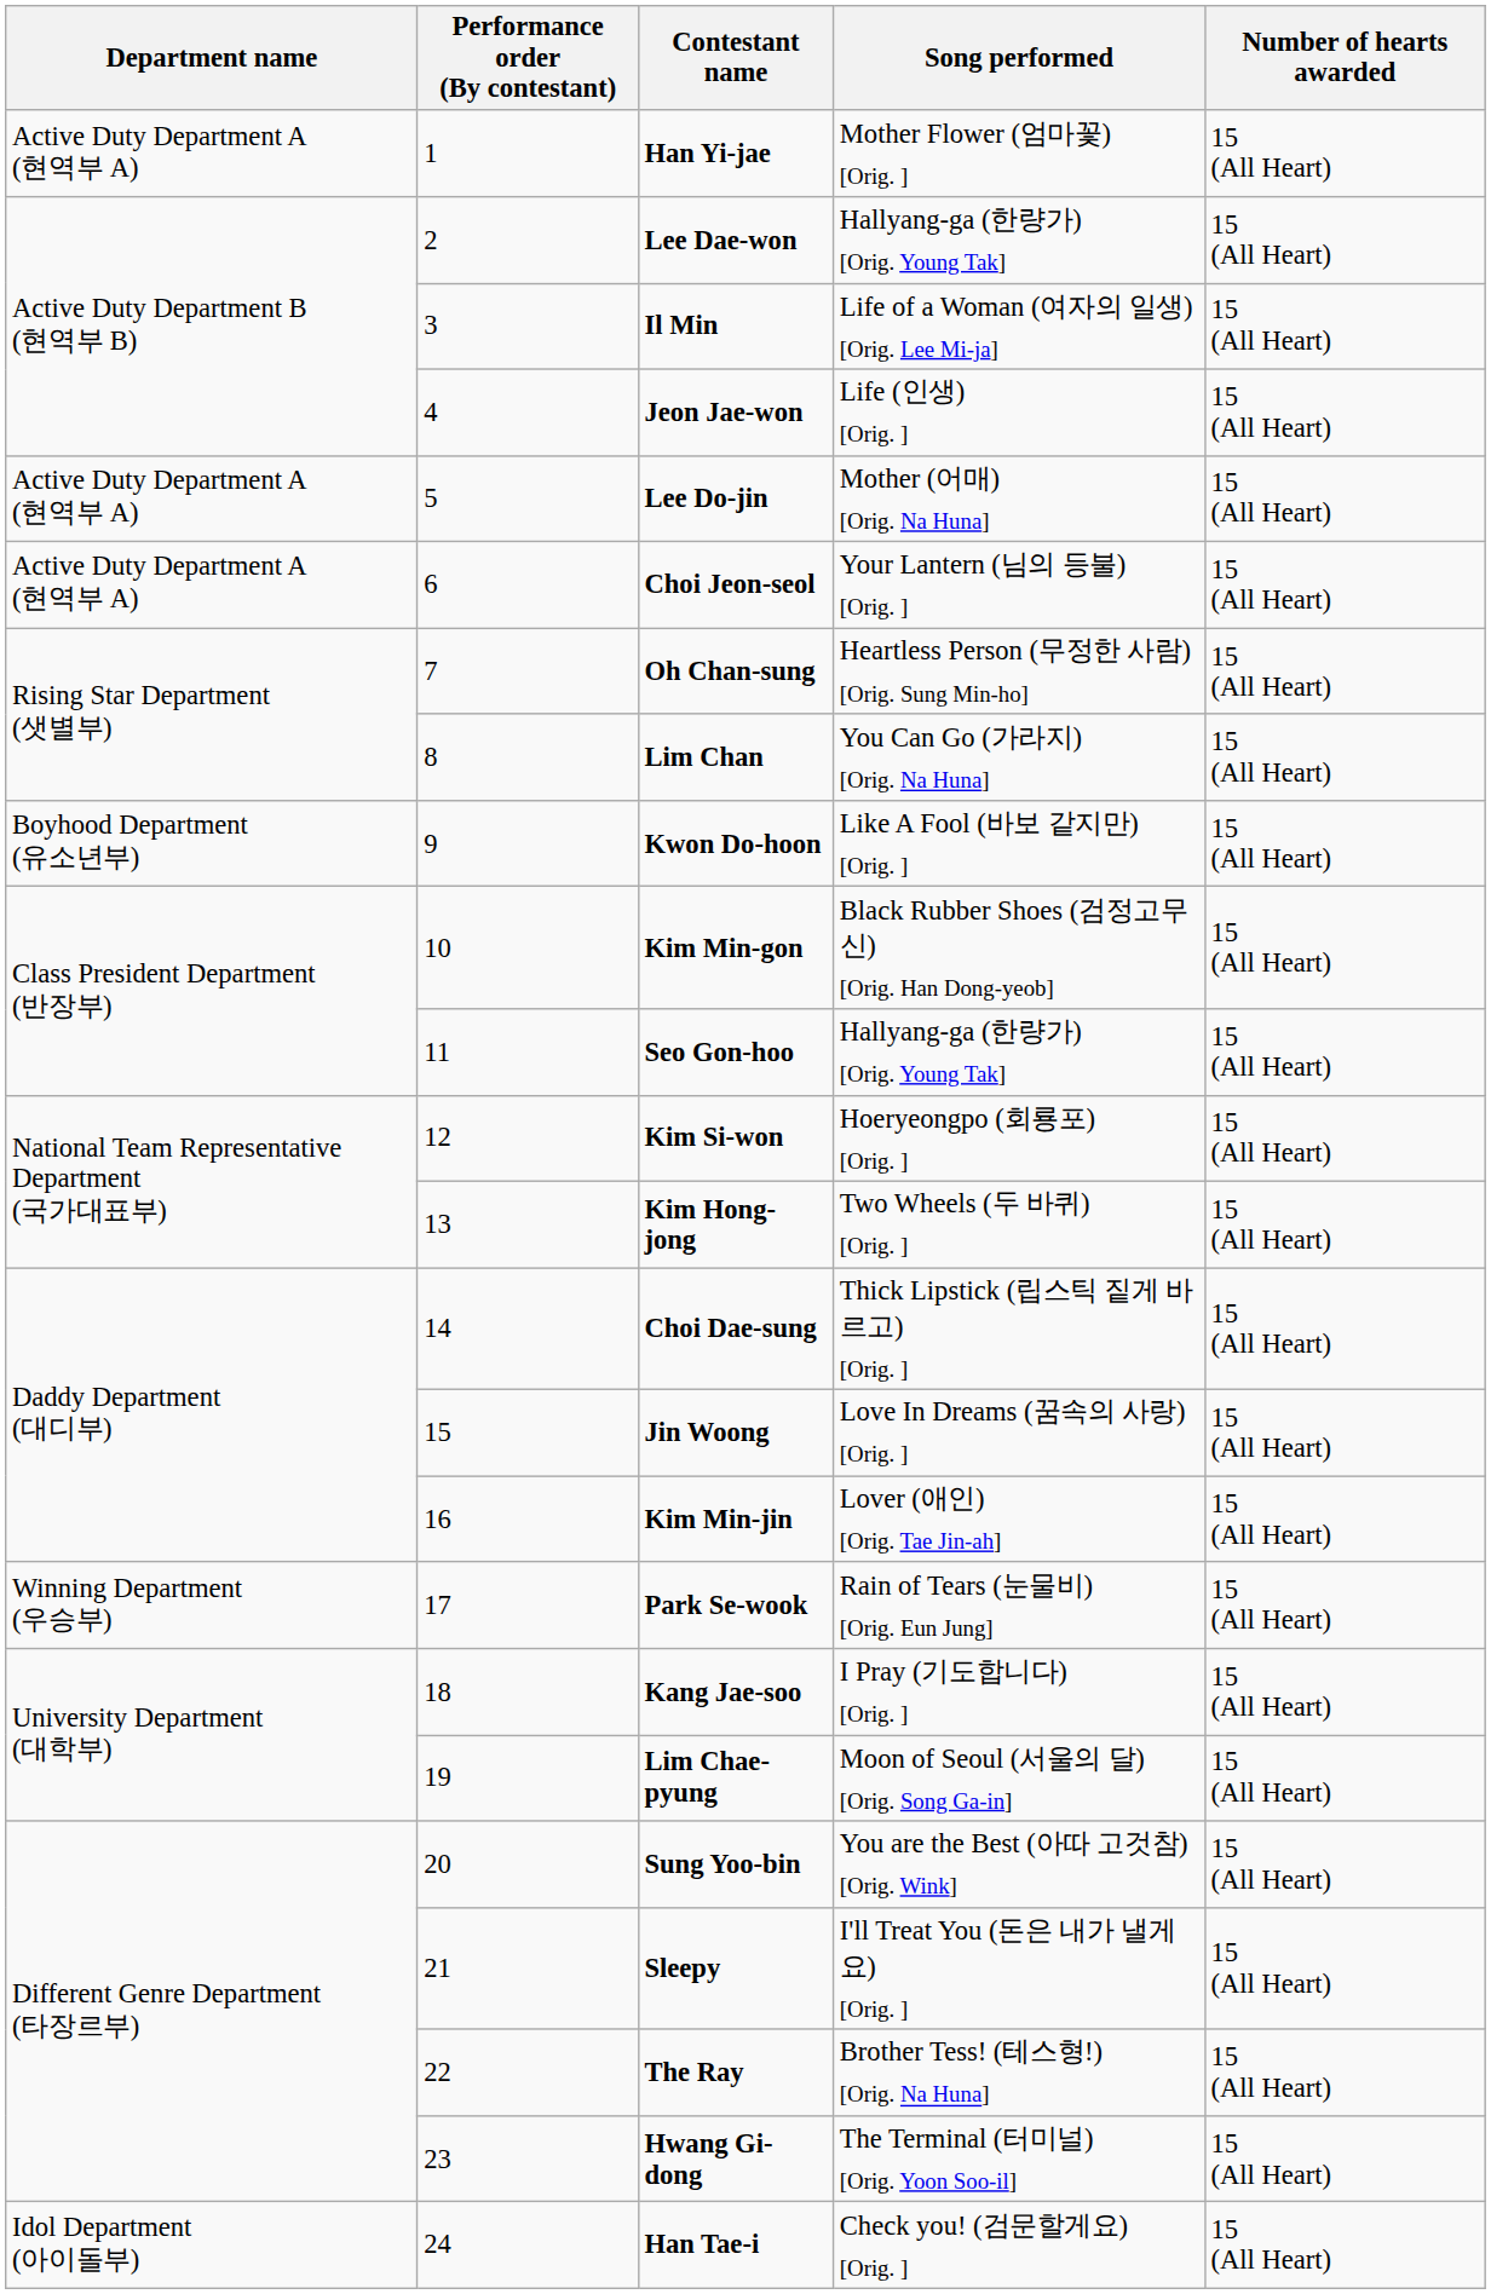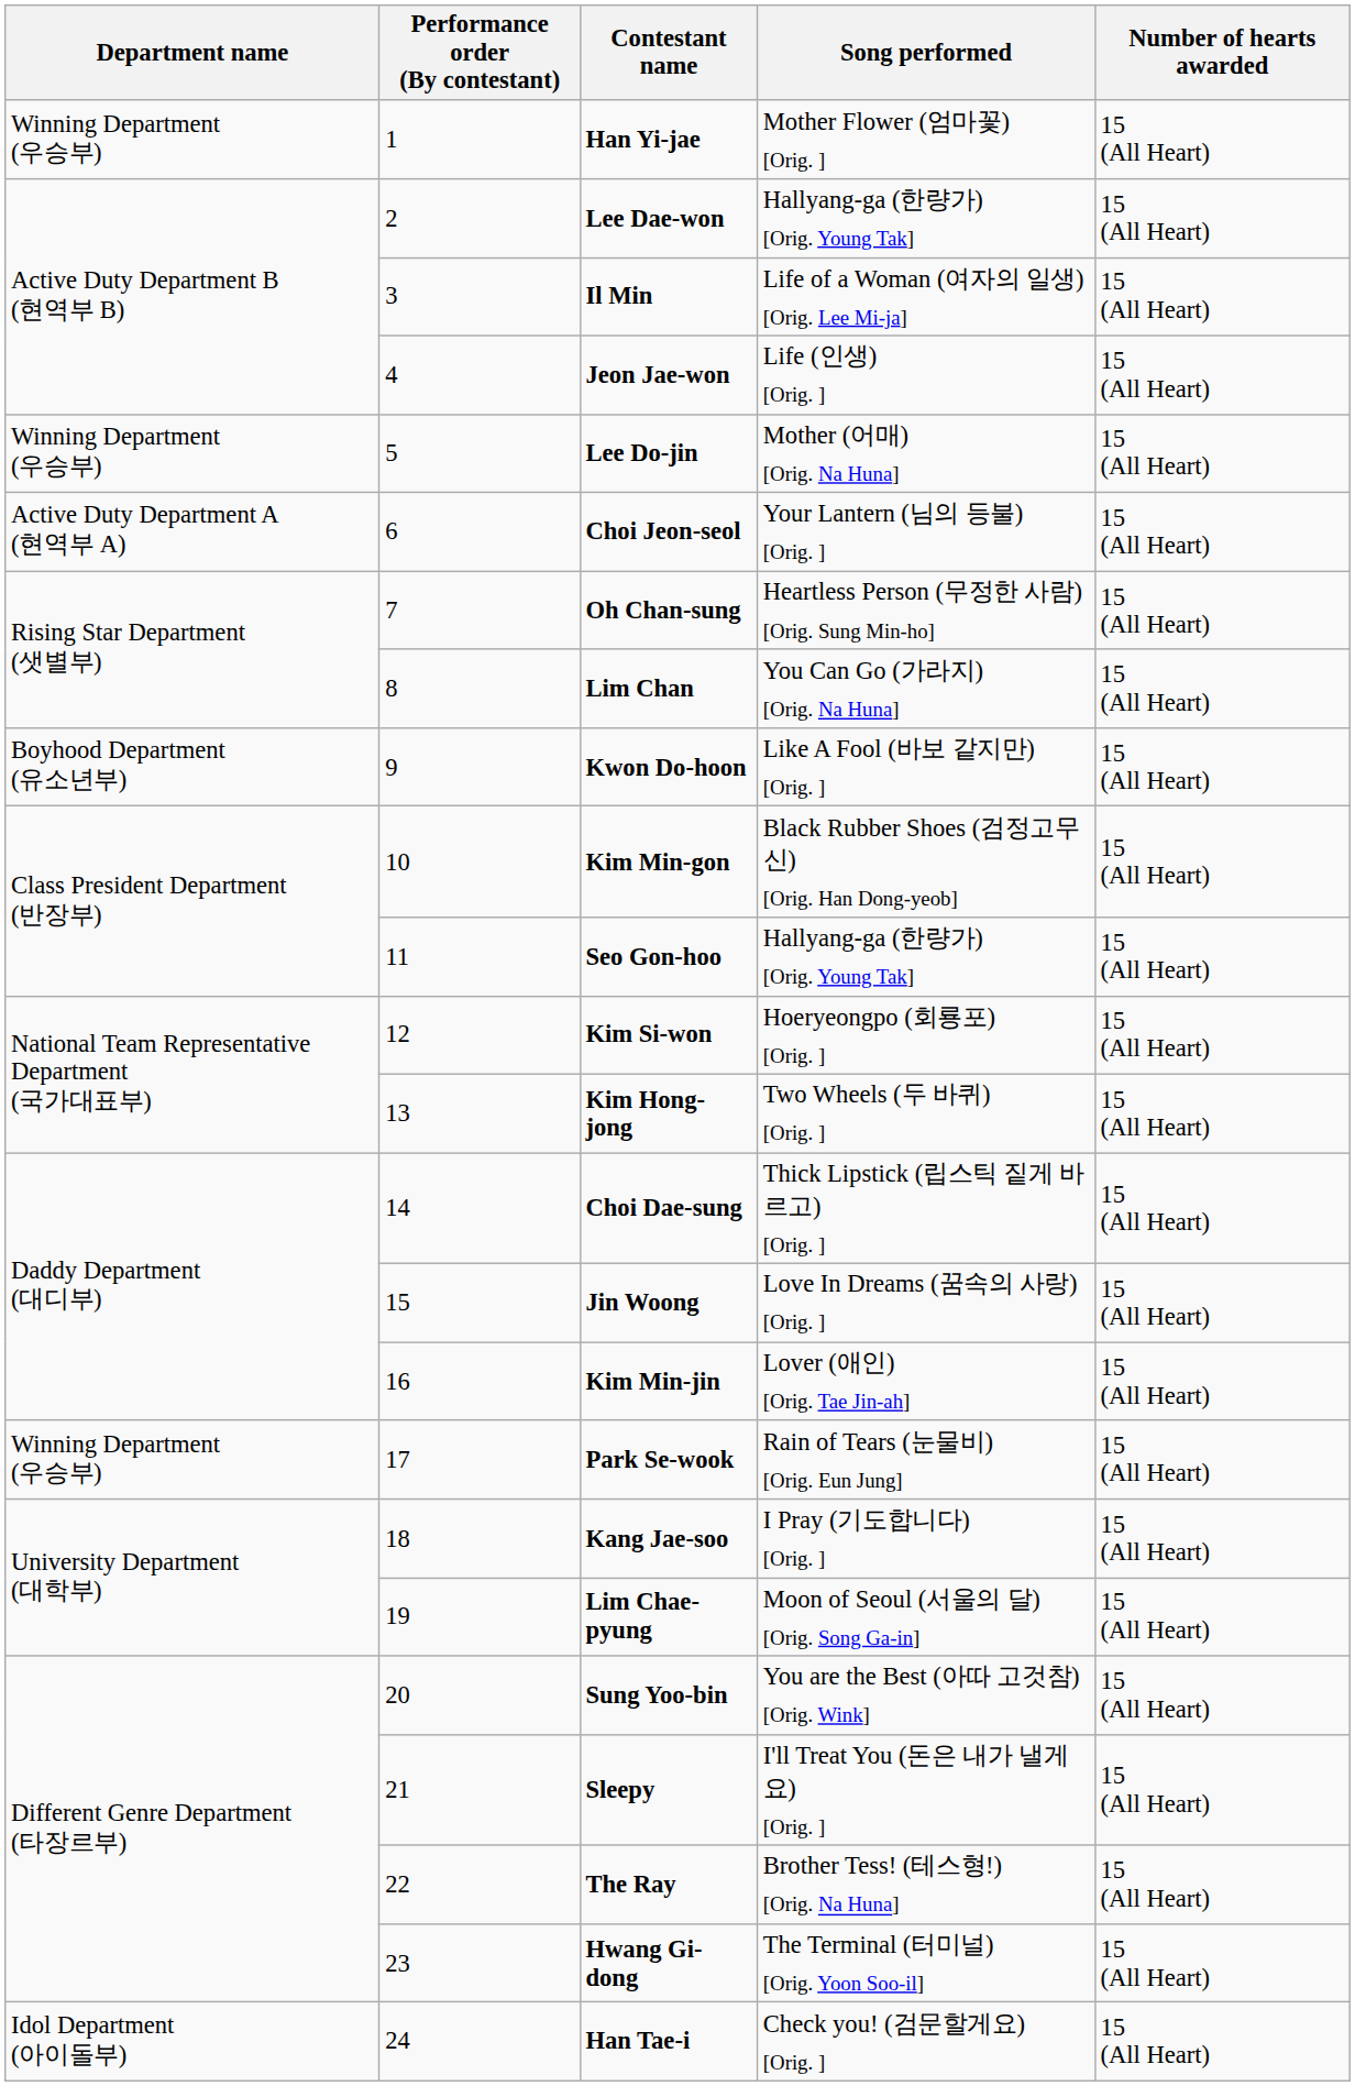Han Yi-jae | Department name: Active Duty Department A (현역부 A) -> Winning Department (우승부)
Lee Do-jin | Department name: Active Duty Department A (현역부 A) -> Winning Department (우승부)
